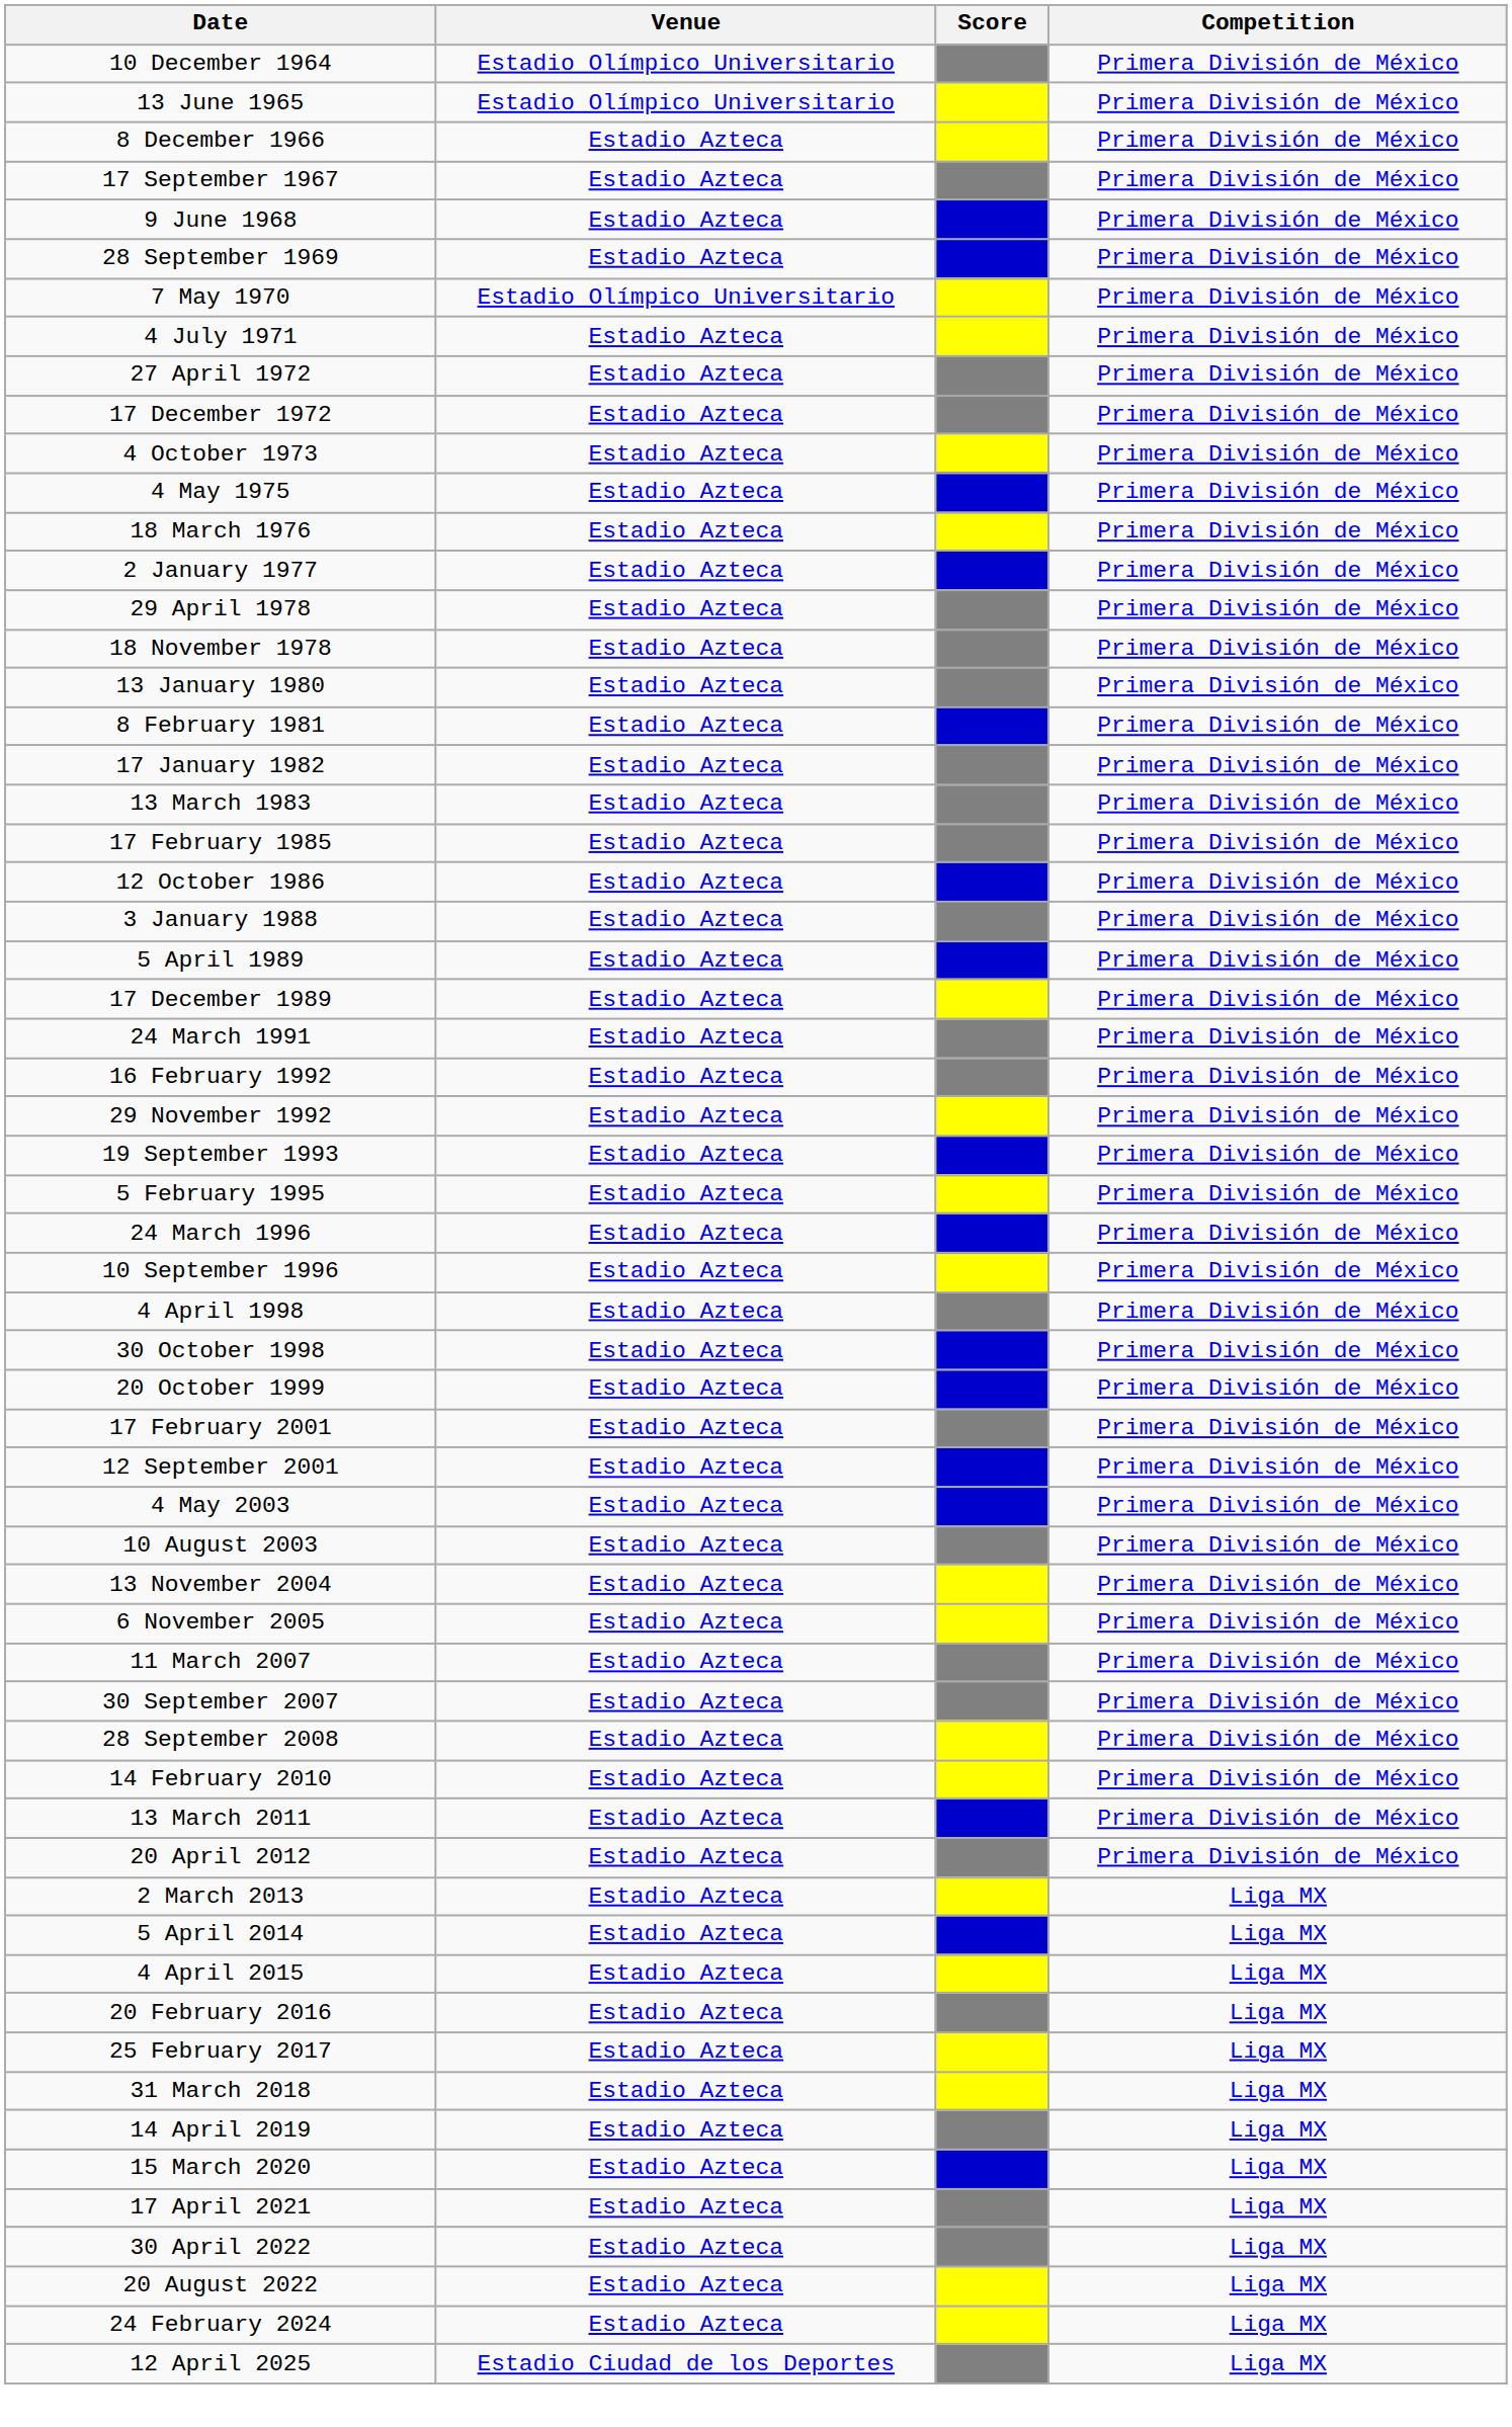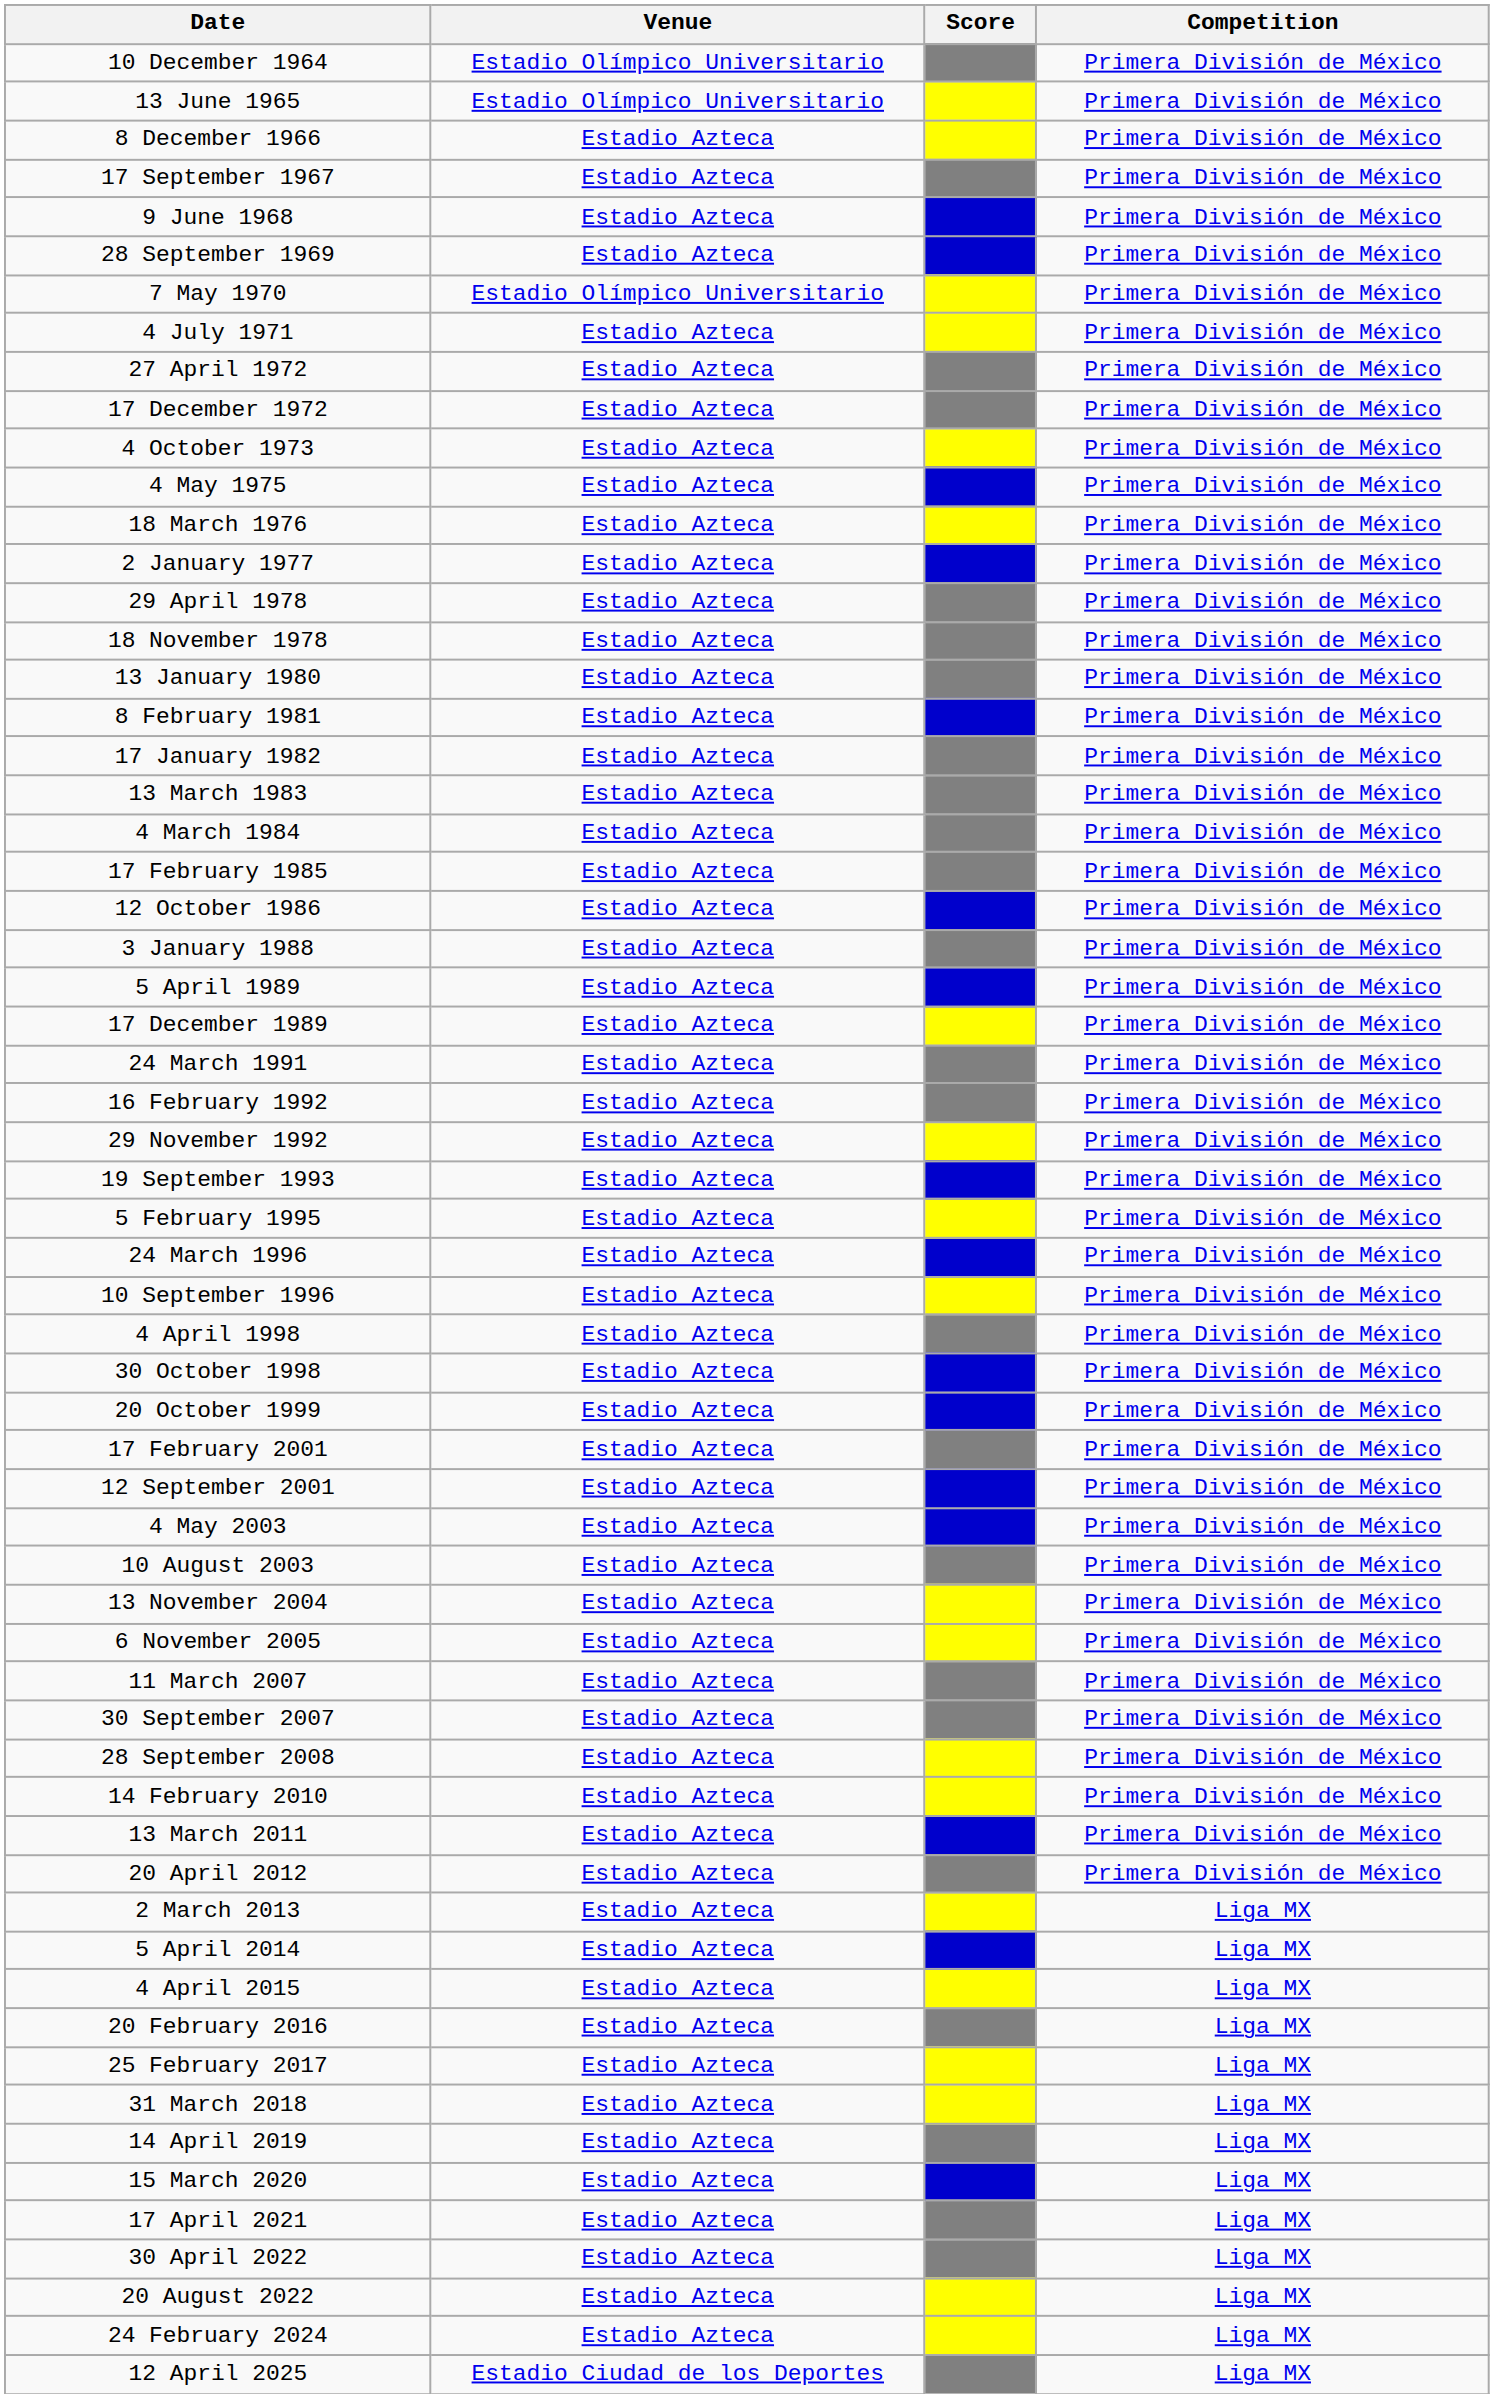+ row: 4 March 1984 | Estadio Azteca | Primera División de México
